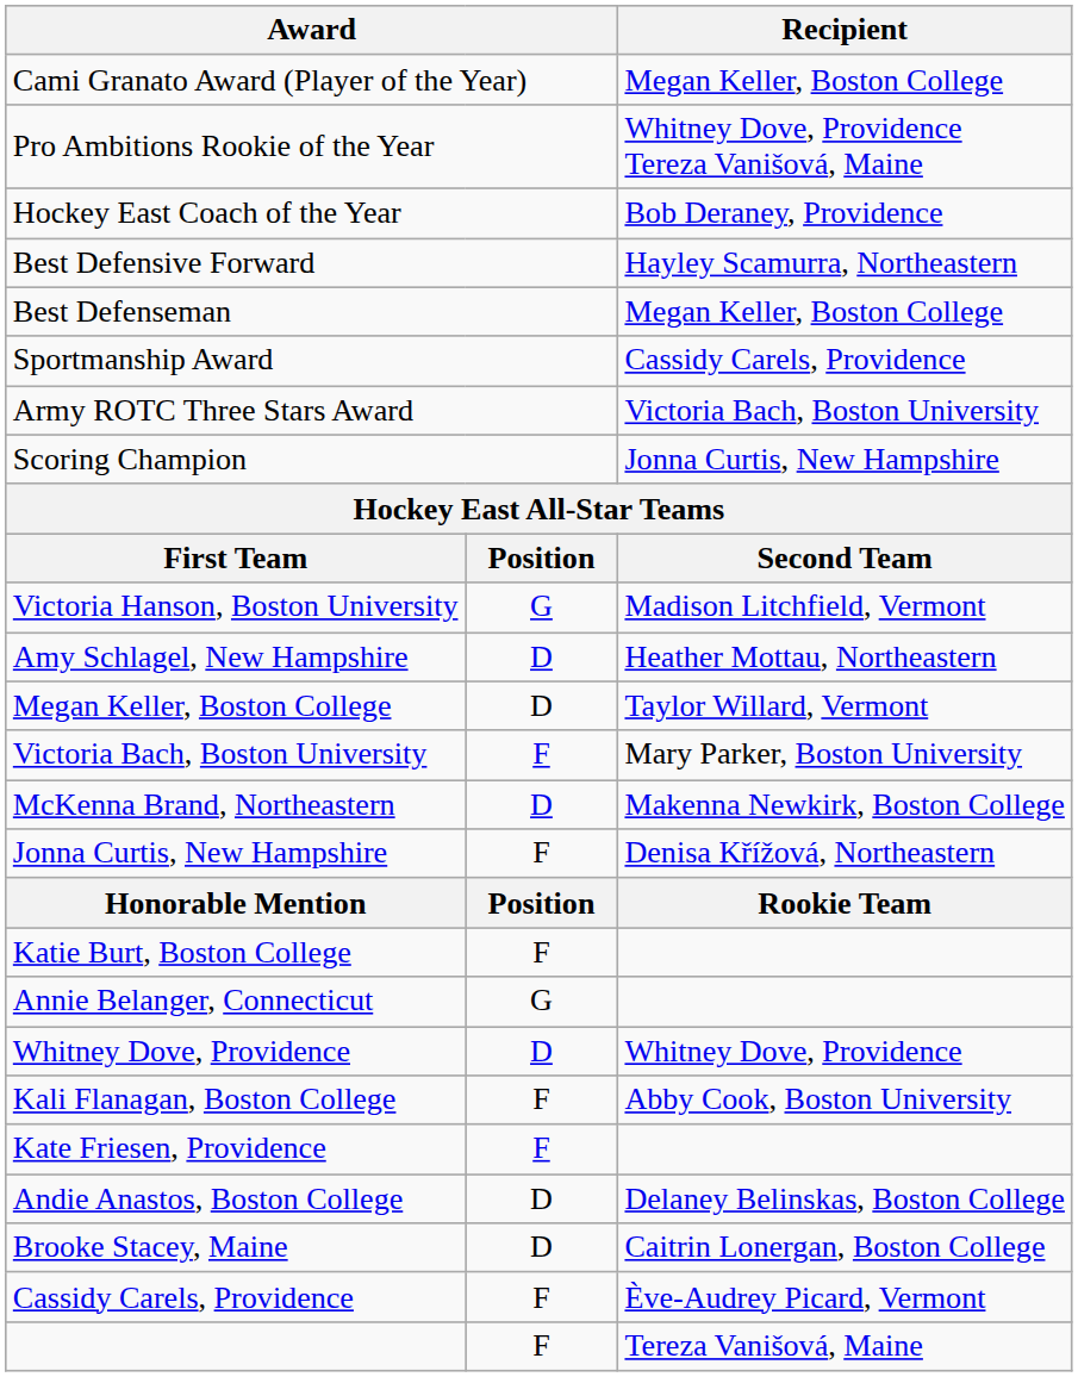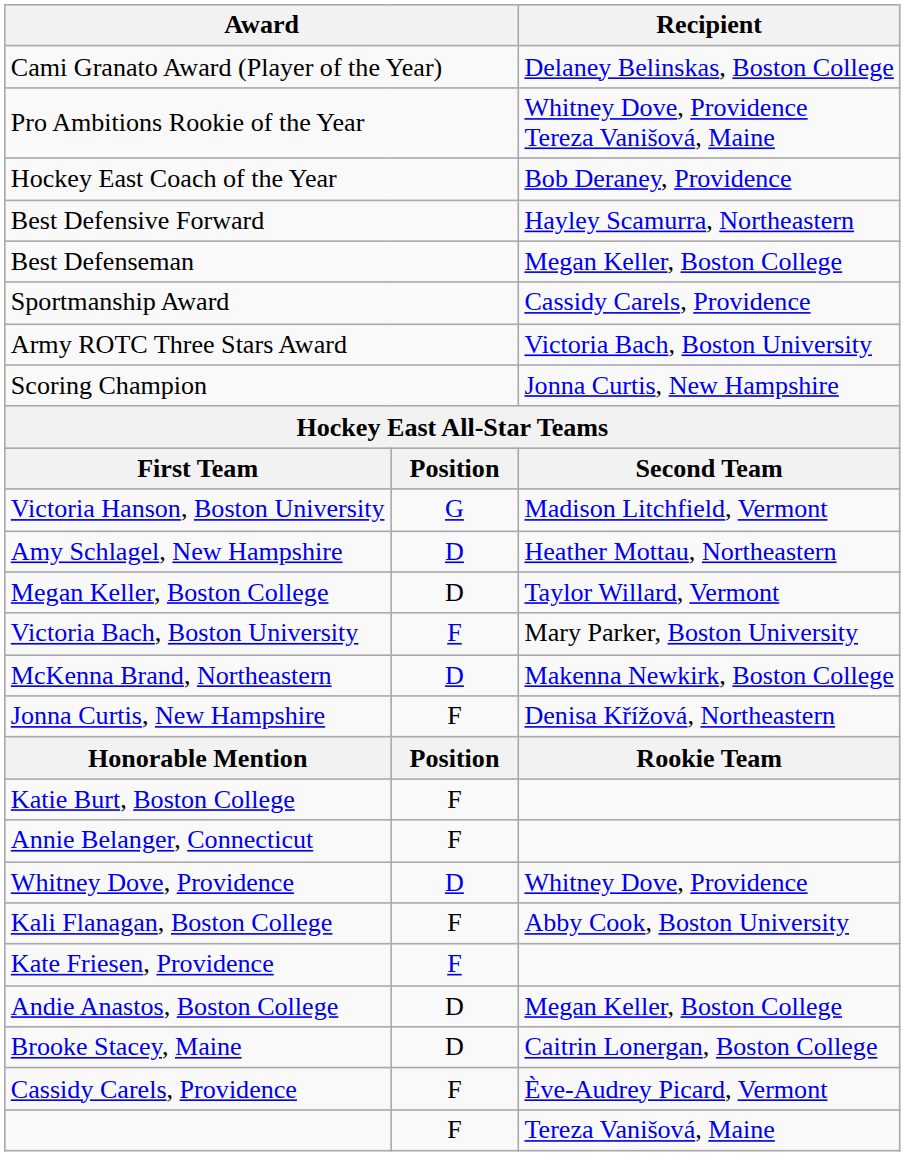Cami Granato Award (Player of the Year) | Recipient: Megan Keller, Boston College -> Delaney Belinskas, Boston College
Annie Belanger, Connecticut | column 2: G -> F
Andie Anastos, Boston College | Recipient: Delaney Belinskas, Boston College -> Megan Keller, Boston College
